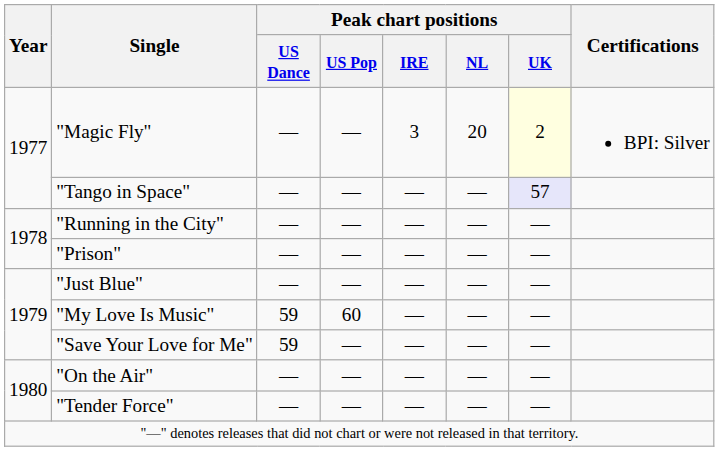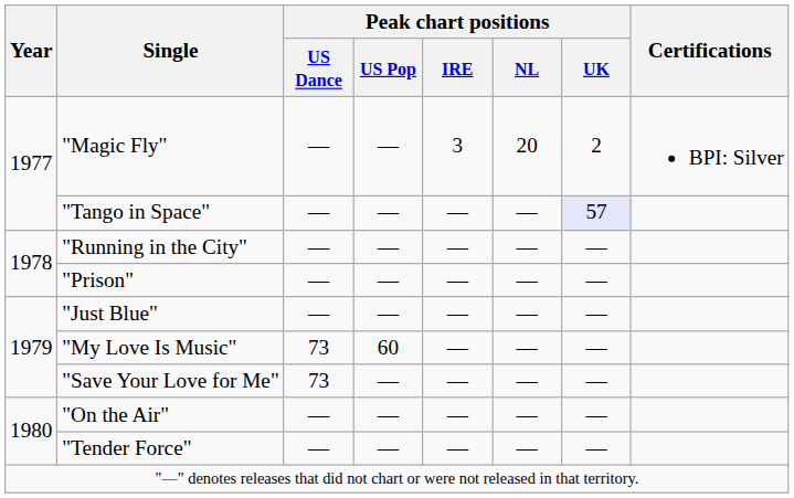"Magic Fly" | Peak chart positions / UK: lightyellow background -> no background
"My Love Is Music" | Peak chart positions / US Dance: 59 -> 73
"Save Your Love for Me" | Peak chart positions / US Dance: 59 -> 73
